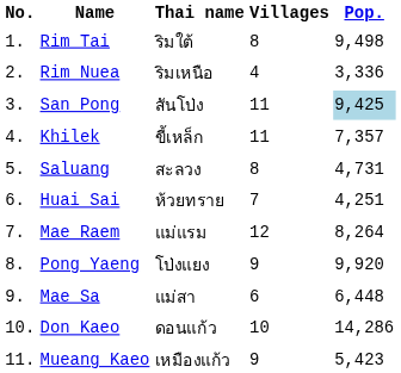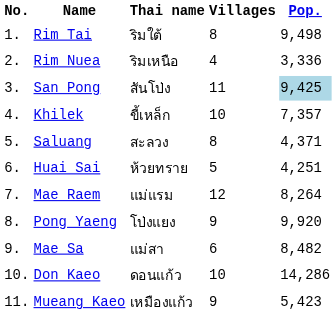Khilek | Villages: 11 -> 10
Saluang | Pop.: 4,731 -> 4,371
Huai Sai | Villages: 7 -> 5
Mae Sa | Pop.: 6,448 -> 8,482
